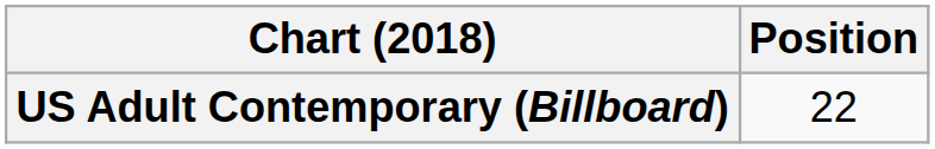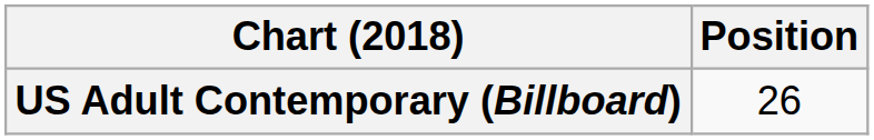US Adult Contemporary (Billboard) | Position: 22 -> 26
